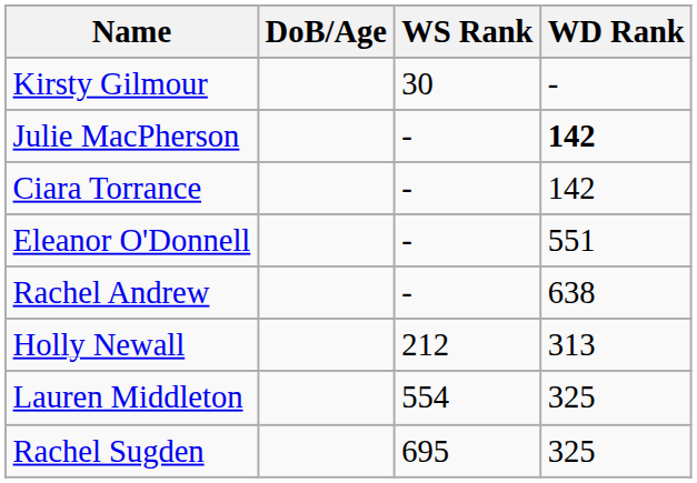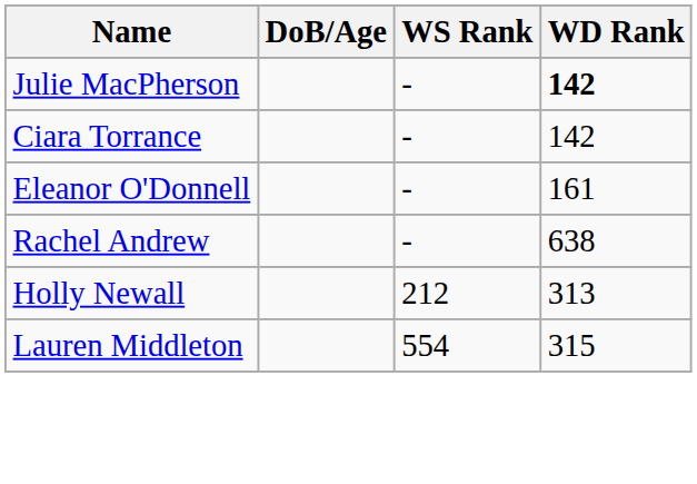- row: Kirsty Gilmour | 30 | -
Eleanor O'Donnell | WD Rank: 551 -> 161
Lauren Middleton | WD Rank: 325 -> 315
- row: Rachel Sugden | 695 | 325
